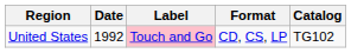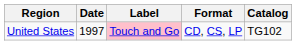United States | Date: 1992 -> 1997
